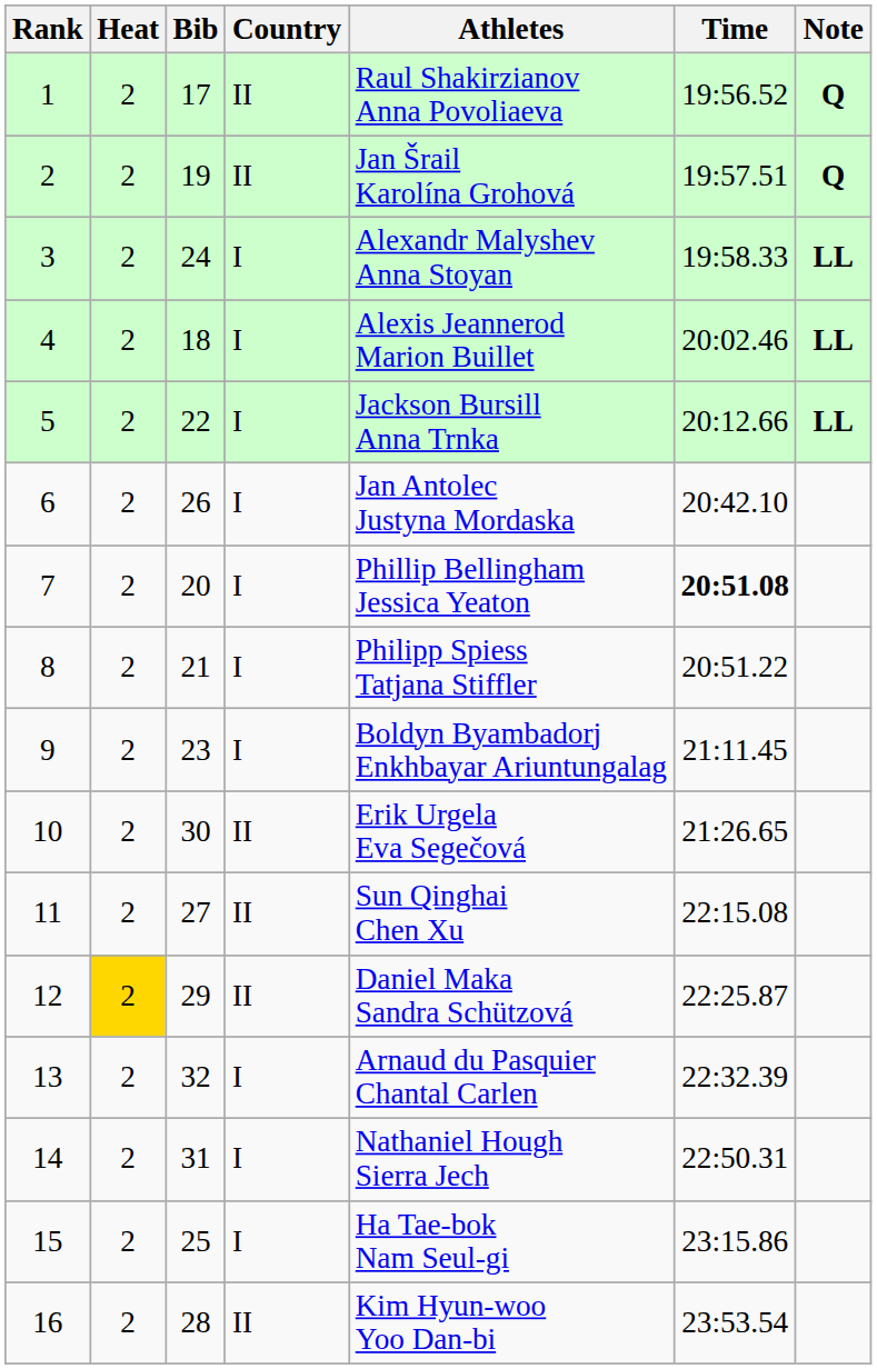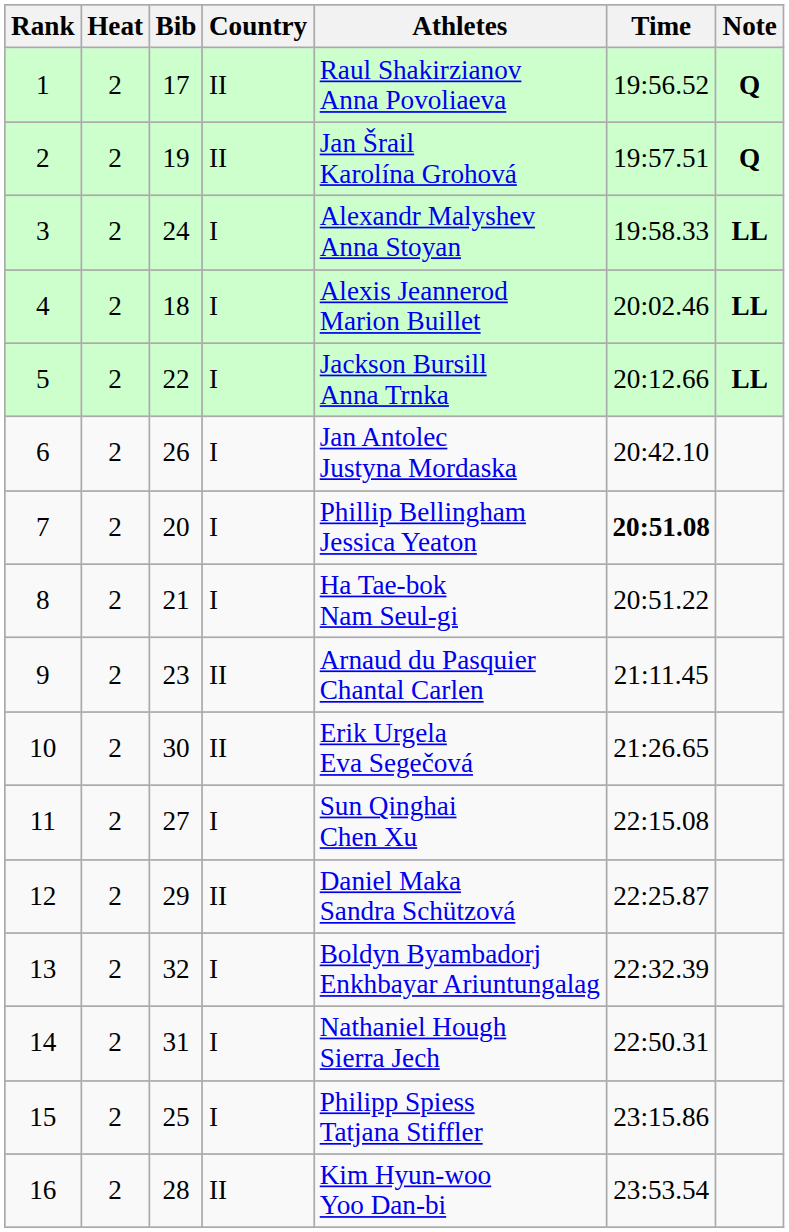8 | Athletes: Philipp Spiess Tatjana Stiffler -> Ha Tae-bok Nam Seul-gi
9 | Country: I -> II
9 | Athletes: Boldyn Byambadorj Enkhbayar Ariuntungalag -> Arnaud du Pasquier Chantal Carlen
11 | Country: II -> I
12 | Heat: gold background -> no background
13 | Athletes: Arnaud du Pasquier Chantal Carlen -> Boldyn Byambadorj Enkhbayar Ariuntungalag
15 | Athletes: Ha Tae-bok Nam Seul-gi -> Philipp Spiess Tatjana Stiffler
